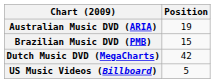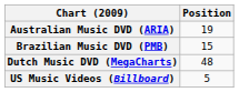Dutch Music DVD (MegaCharts) | Position: 42 -> 48
